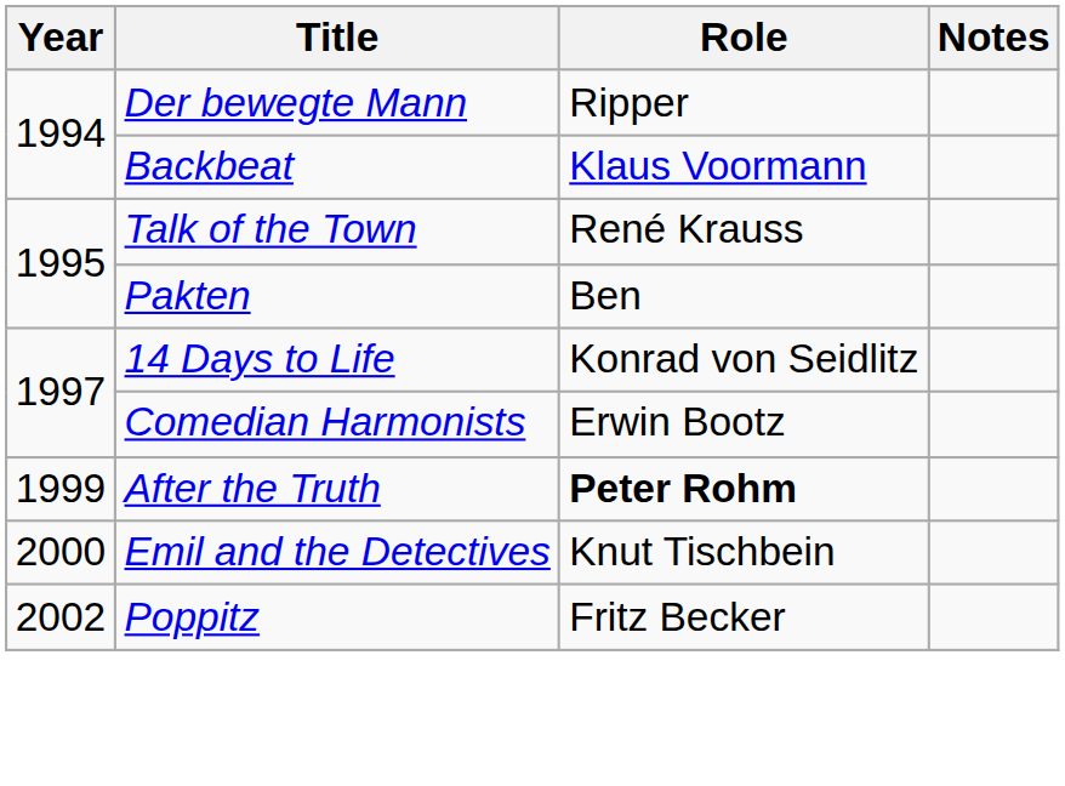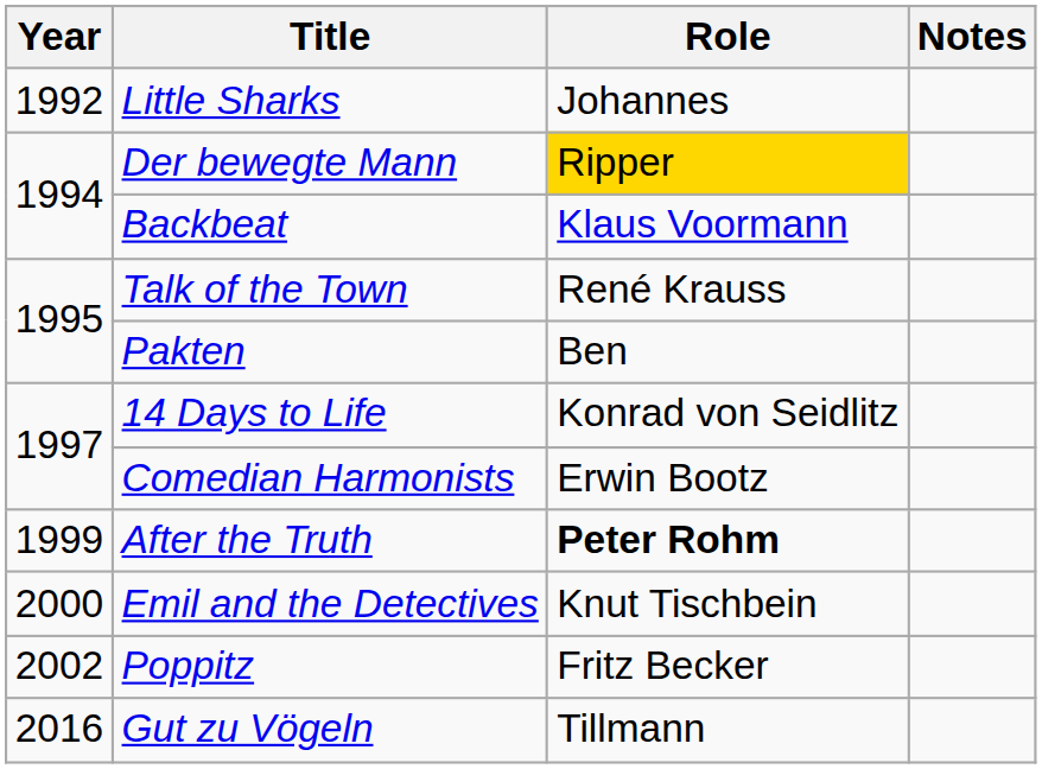+ row: 1992 | Little Sharks | Johannes
Der bewegte Mann | Role: no background -> gold background
+ row: 2016 | Gut zu Vögeln | Tillmann
